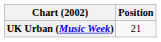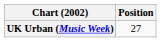UK Urban (Music Week) | Position: 21 -> 27
